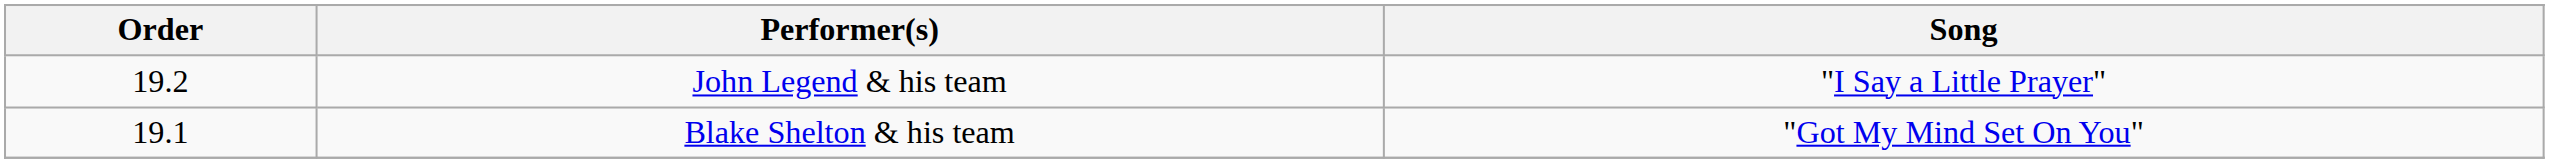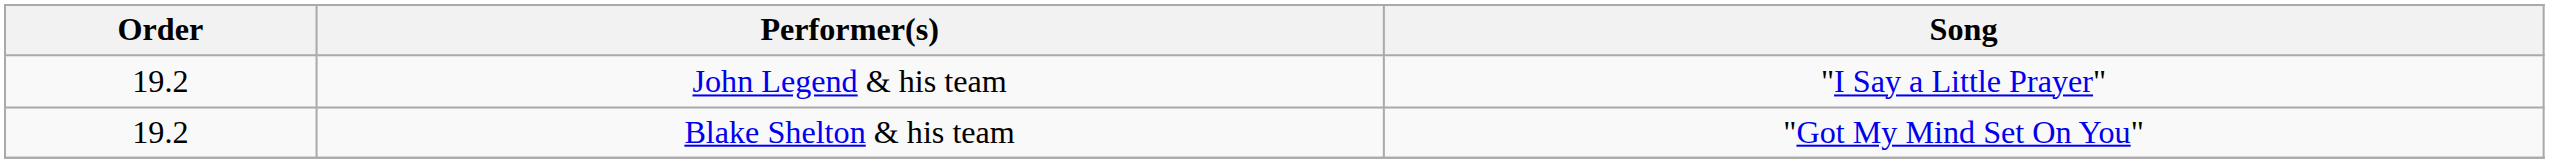Blake Shelton & his team | Order: 19.1 -> 19.2
